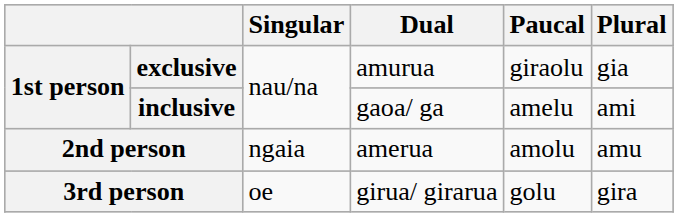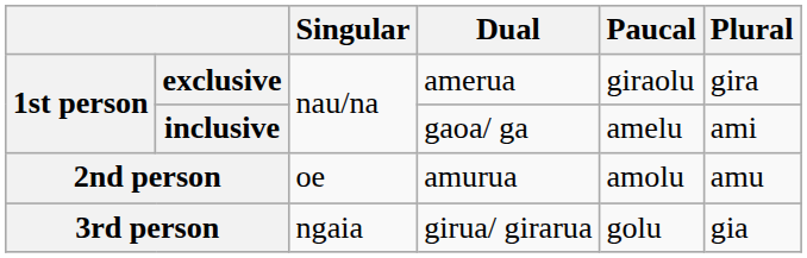exclusive | Dual: amurua -> amerua
exclusive | Plural: gia -> gira
2nd person | Singular: ngaia -> oe
2nd person | Dual: amerua -> amurua
3rd person | Singular: oe -> ngaia
3rd person | Plural: gira -> gia
